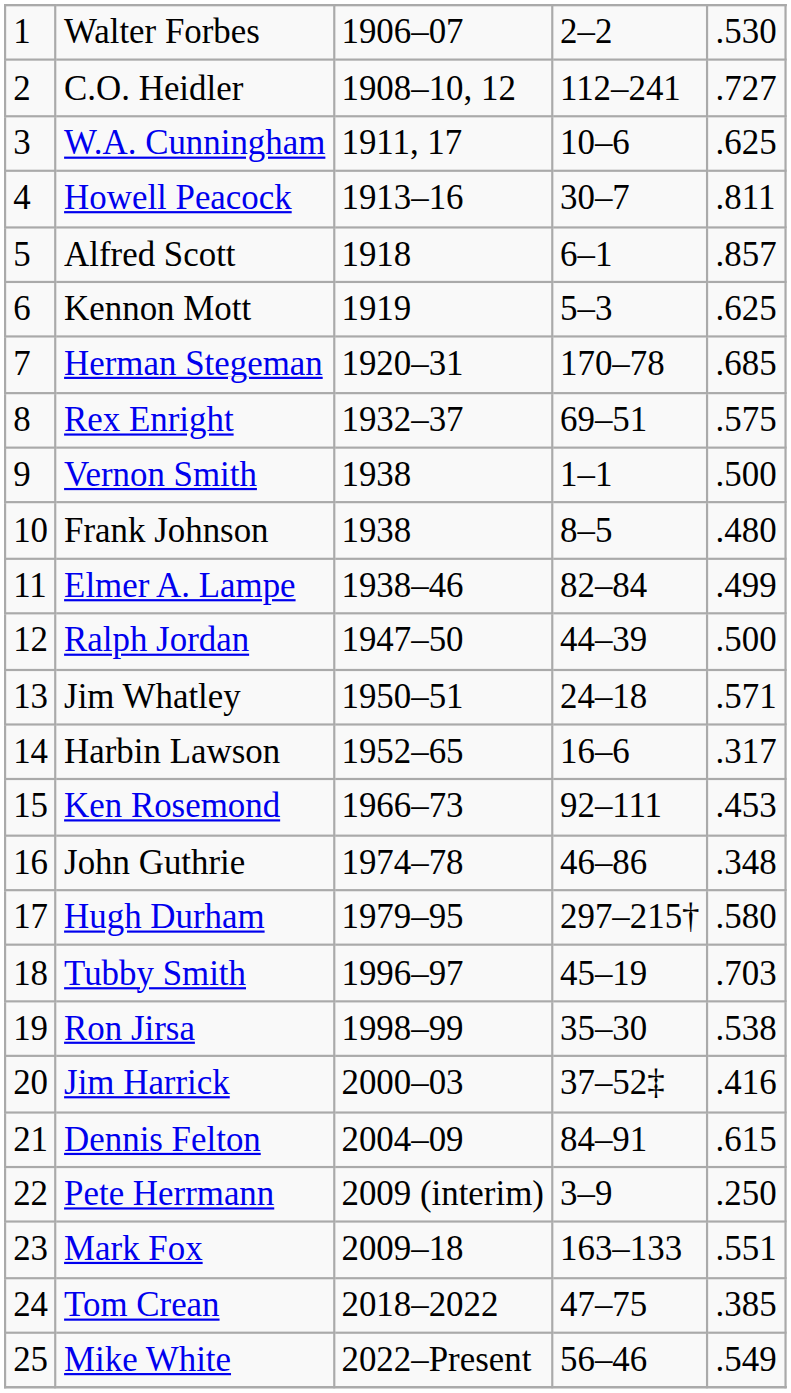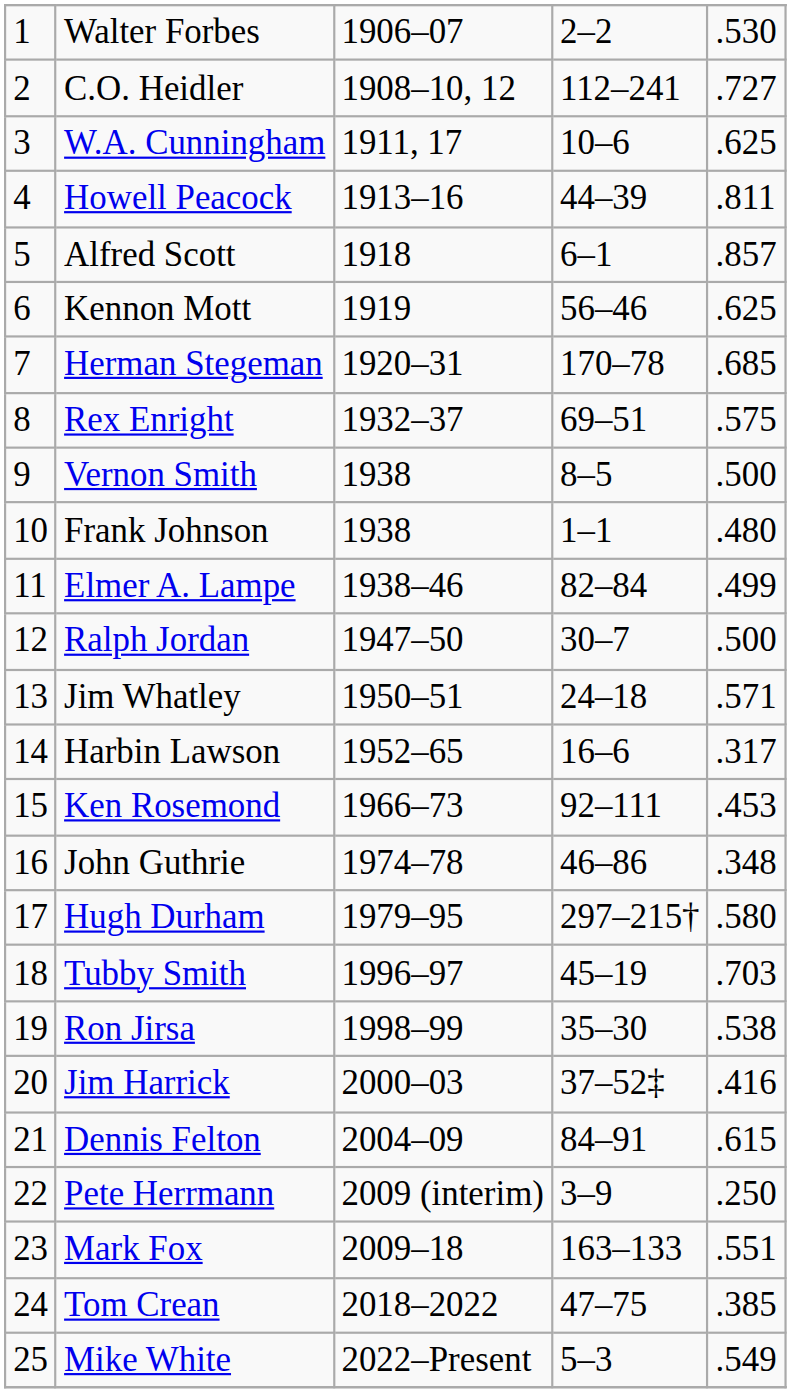Howell Peacock | column 4: 30–7 -> 44–39
Kennon Mott | column 4: 5–3 -> 56–46
Vernon Smith | column 4: 1–1 -> 8–5
Frank Johnson | column 4: 8–5 -> 1–1
Ralph Jordan | column 4: 44–39 -> 30–7
Mike White | column 4: 56–46 -> 5–3
